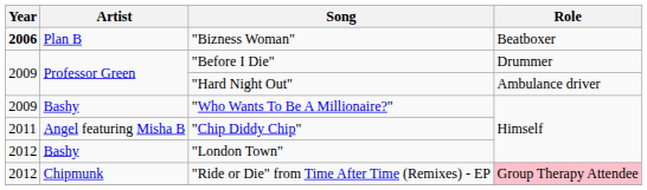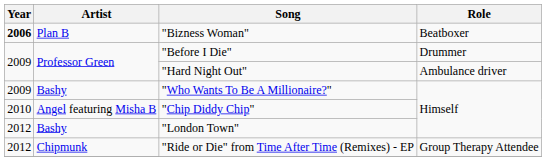"Chip Diddy Chip" | Year: 2011 -> 2010
"Ride or Die" from Time After Time (Remixes) - EP | Role: pink background -> no background
